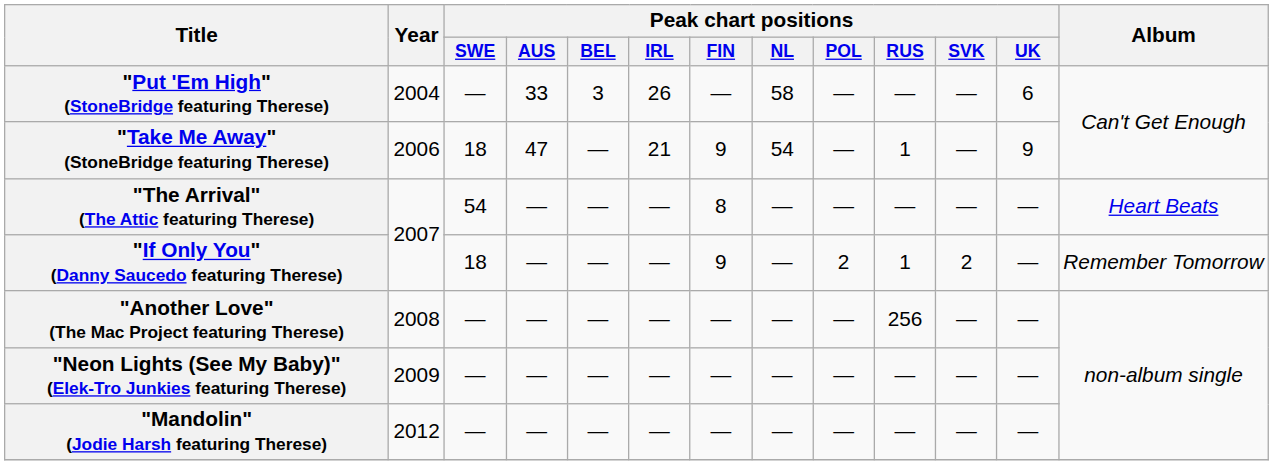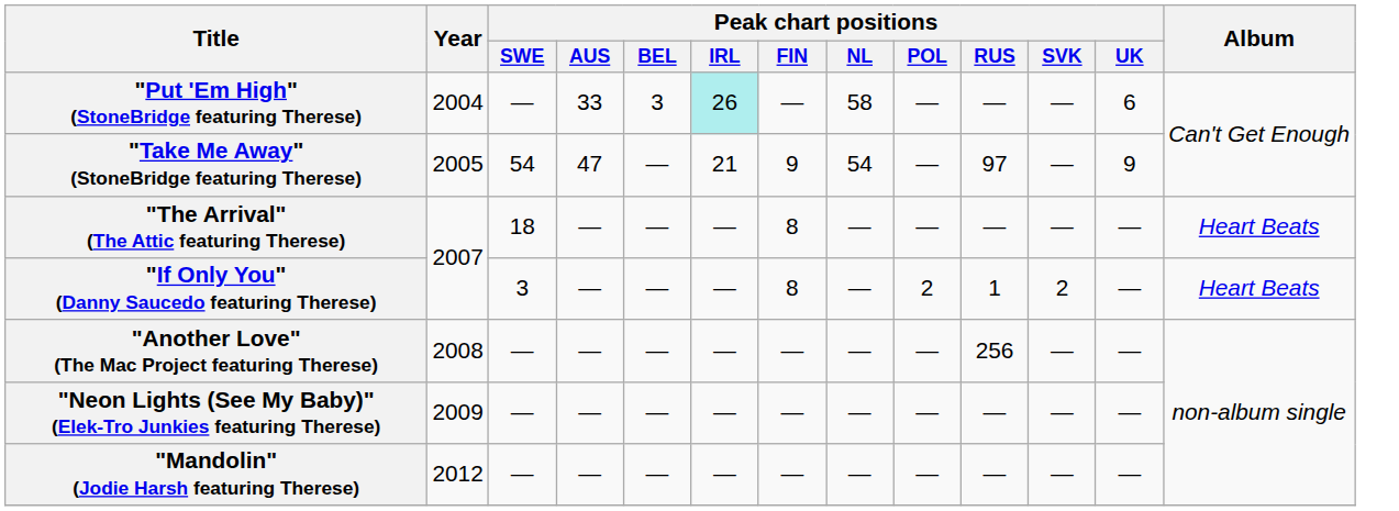"Put 'Em High" (StoneBridge featuring Therese) | Peak chart positions / IRL: no background -> paleturquoise background
"Take Me Away" (StoneBridge featuring Therese) | Year: 2006 -> 2005
"Take Me Away" (StoneBridge featuring Therese) | Peak chart positions / SWE: 18 -> 54
"Take Me Away" (StoneBridge featuring Therese) | Peak chart positions / RUS: 1 -> 97
"The Arrival" (The Attic featuring Therese) | Peak chart positions / SWE: 54 -> 18
"If Only You" (Danny Saucedo featuring Therese) | Peak chart positions / SWE: 18 -> 3
"If Only You" (Danny Saucedo featuring Therese) | Peak chart positions / FIN: 9 -> 8
"If Only You" (Danny Saucedo featuring Therese) | Album: Remember Tomorrow -> Heart Beats
